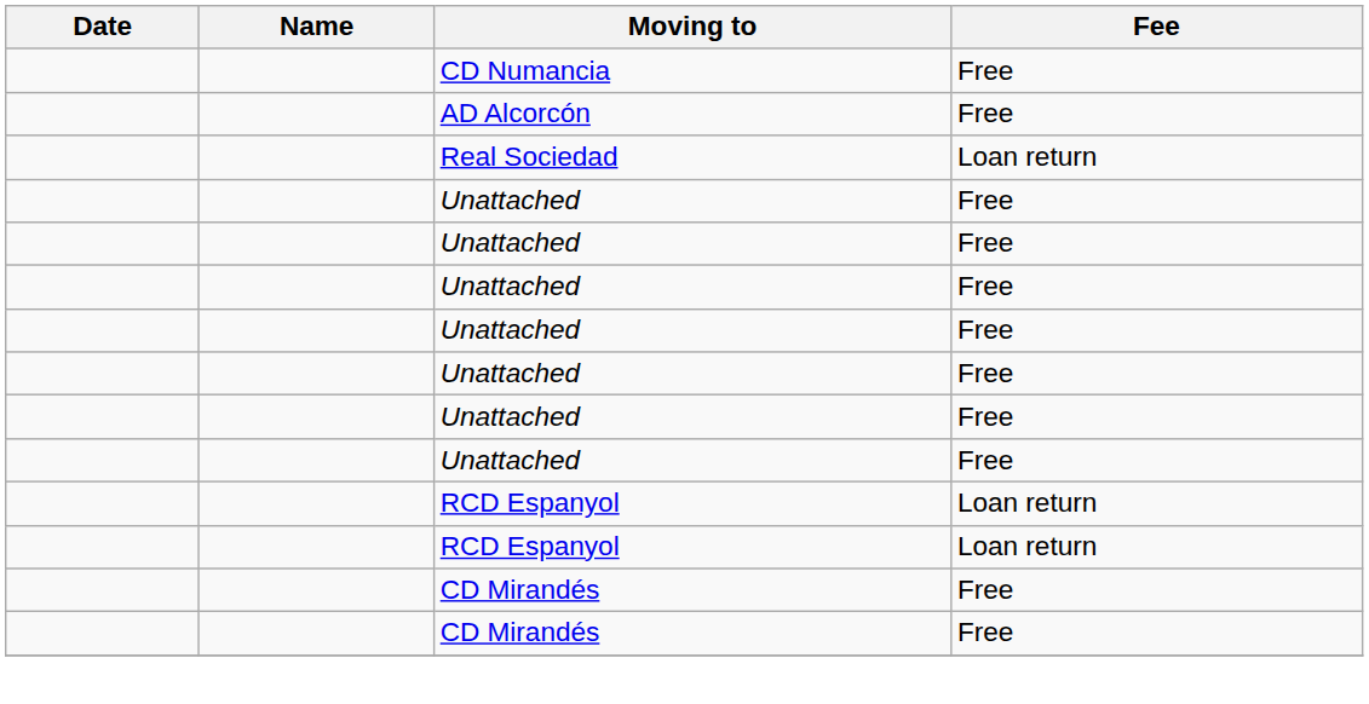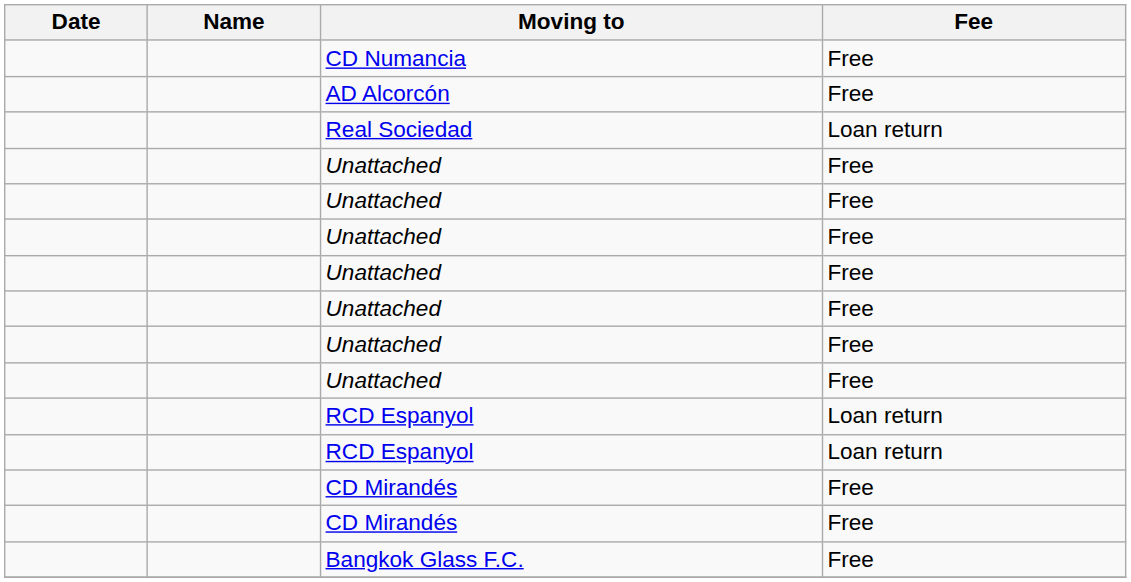+ row: Bangkok Glass F.C. | Free
